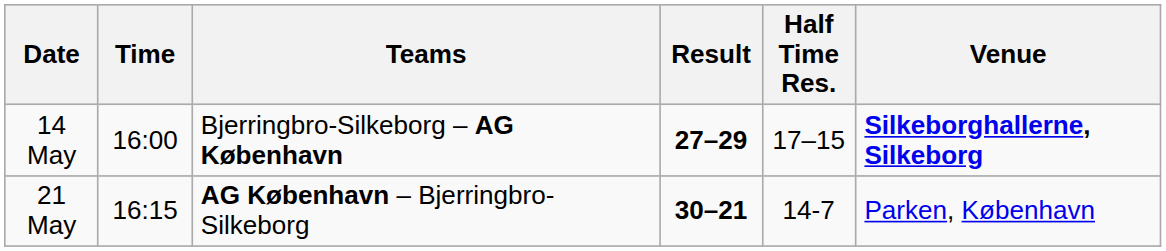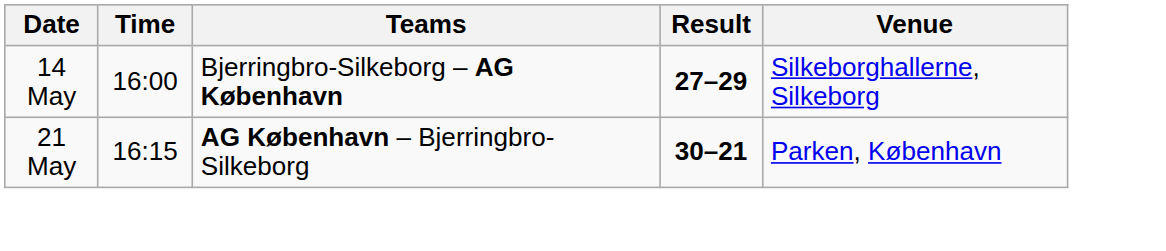- column: Half Time Res. | 17–15 | 14-7
14 May | Venue: bold -> normal
